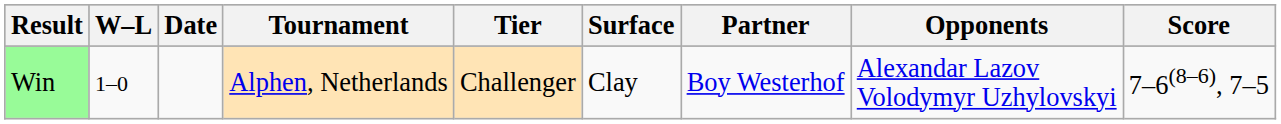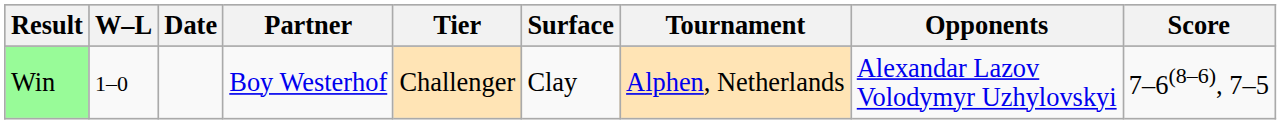columns swapped: Tournament <-> Partner
